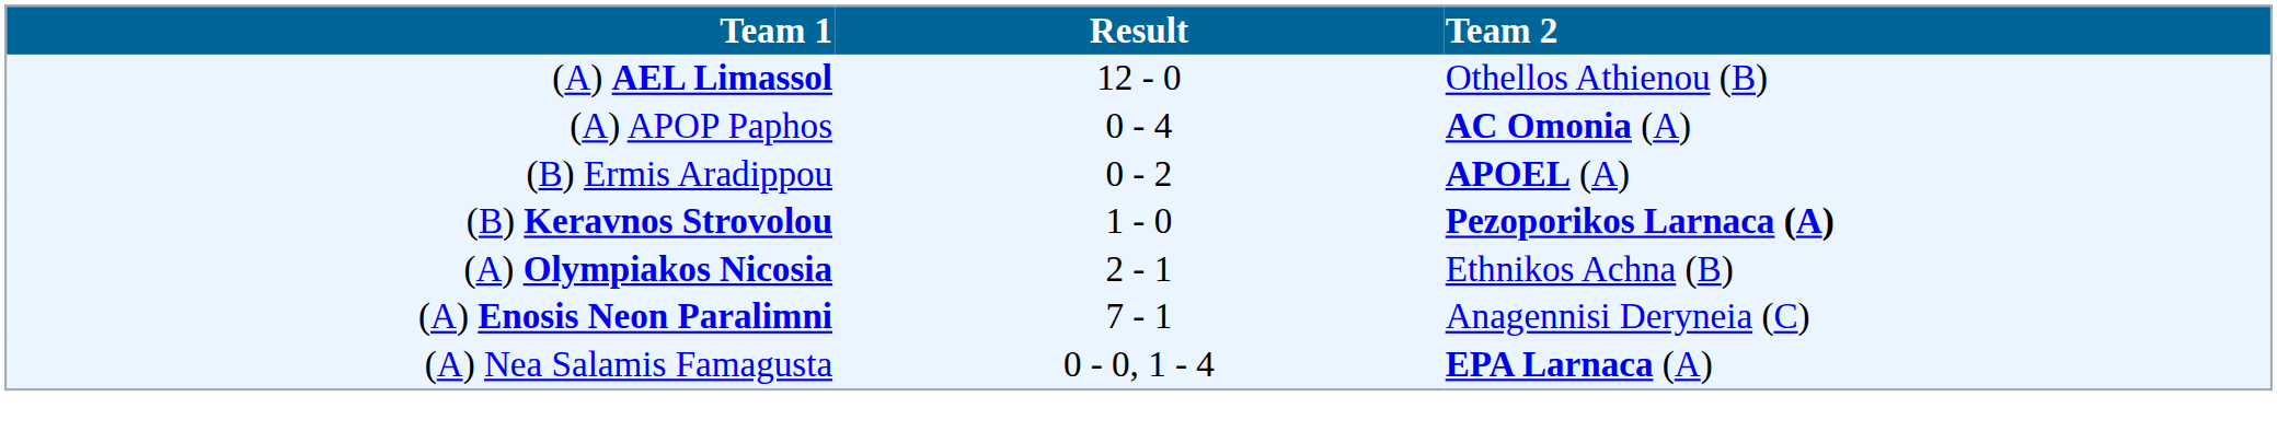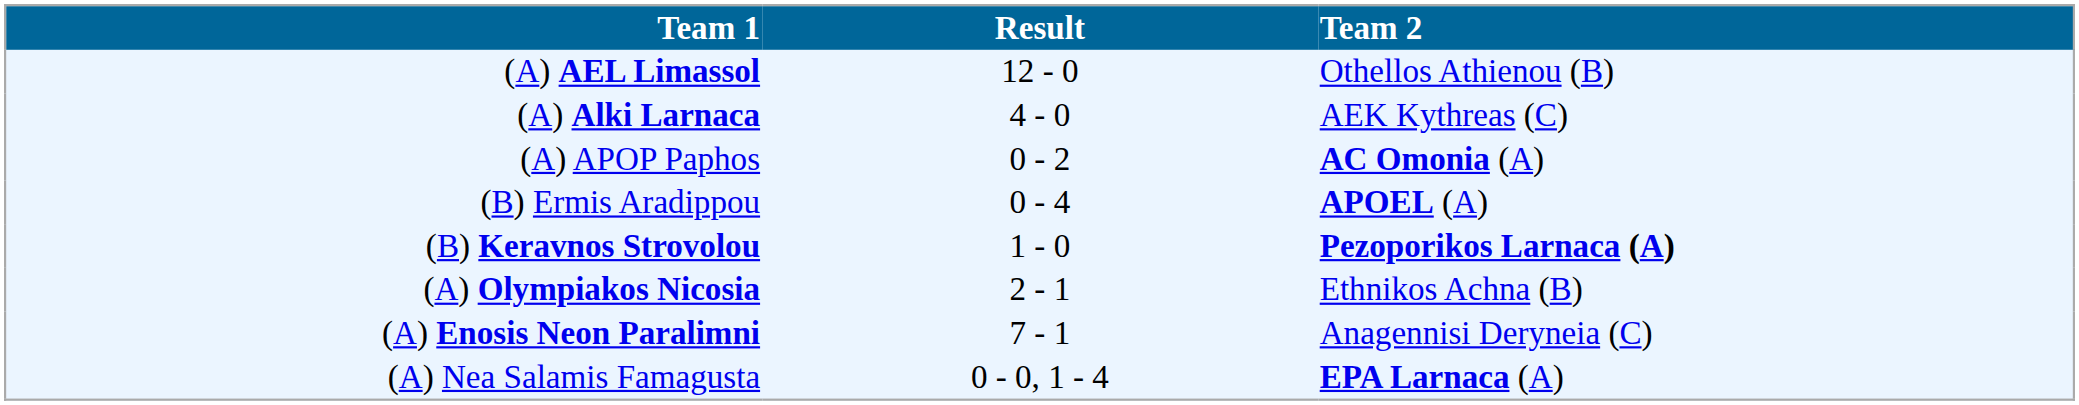+ row: (A) Alki Larnaca | 4 - 0 | AEK Kythreas (C)
(A) APOP Paphos | Result: 0 - 4 -> 0 - 2
(B) Ermis Aradippou | Result: 0 - 2 -> 0 - 4
